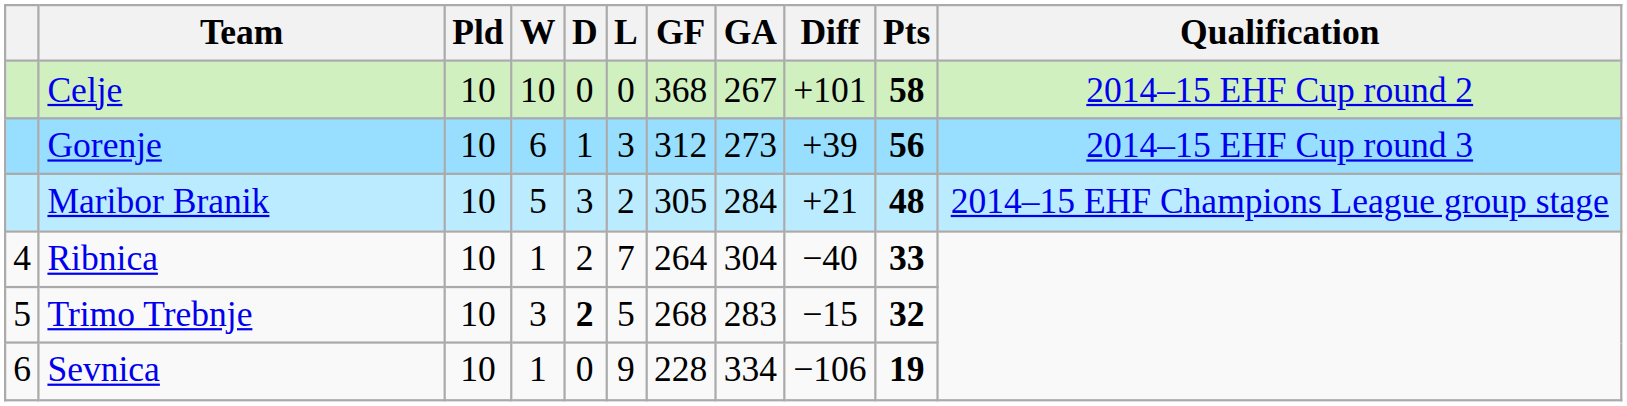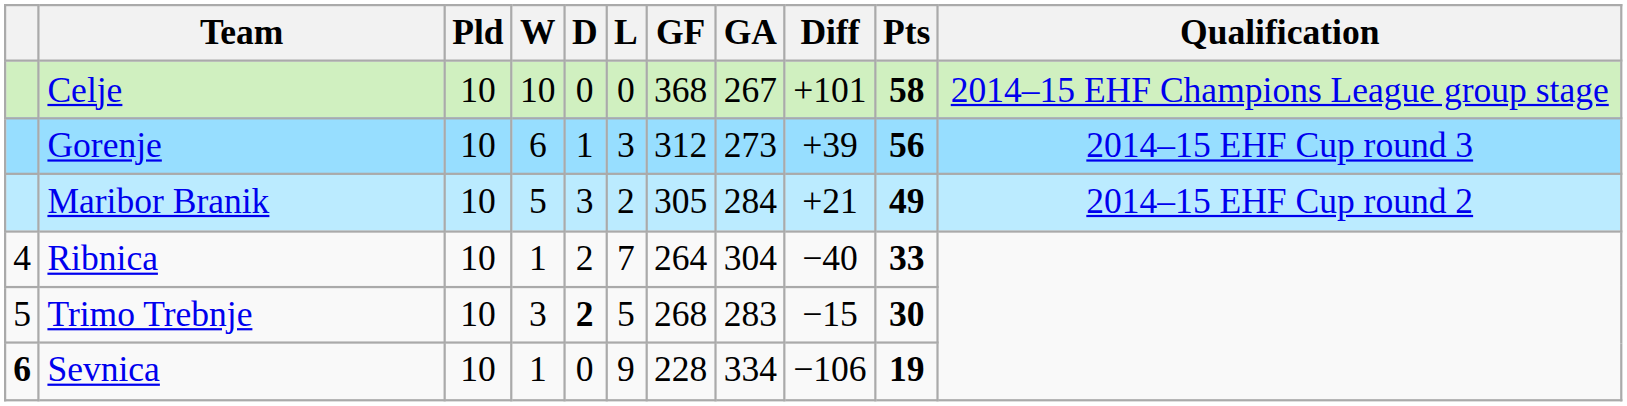Celje | Qualification: 2014–15 EHF Cup round 2 -> 2014–15 EHF Champions League group stage
Maribor Branik | Pts: 48 -> 49
Maribor Branik | Qualification: 2014–15 EHF Champions League group stage -> 2014–15 EHF Cup round 2
Trimo Trebnje | Pts: 32 -> 30
Sevnica | column 1: normal -> bold
